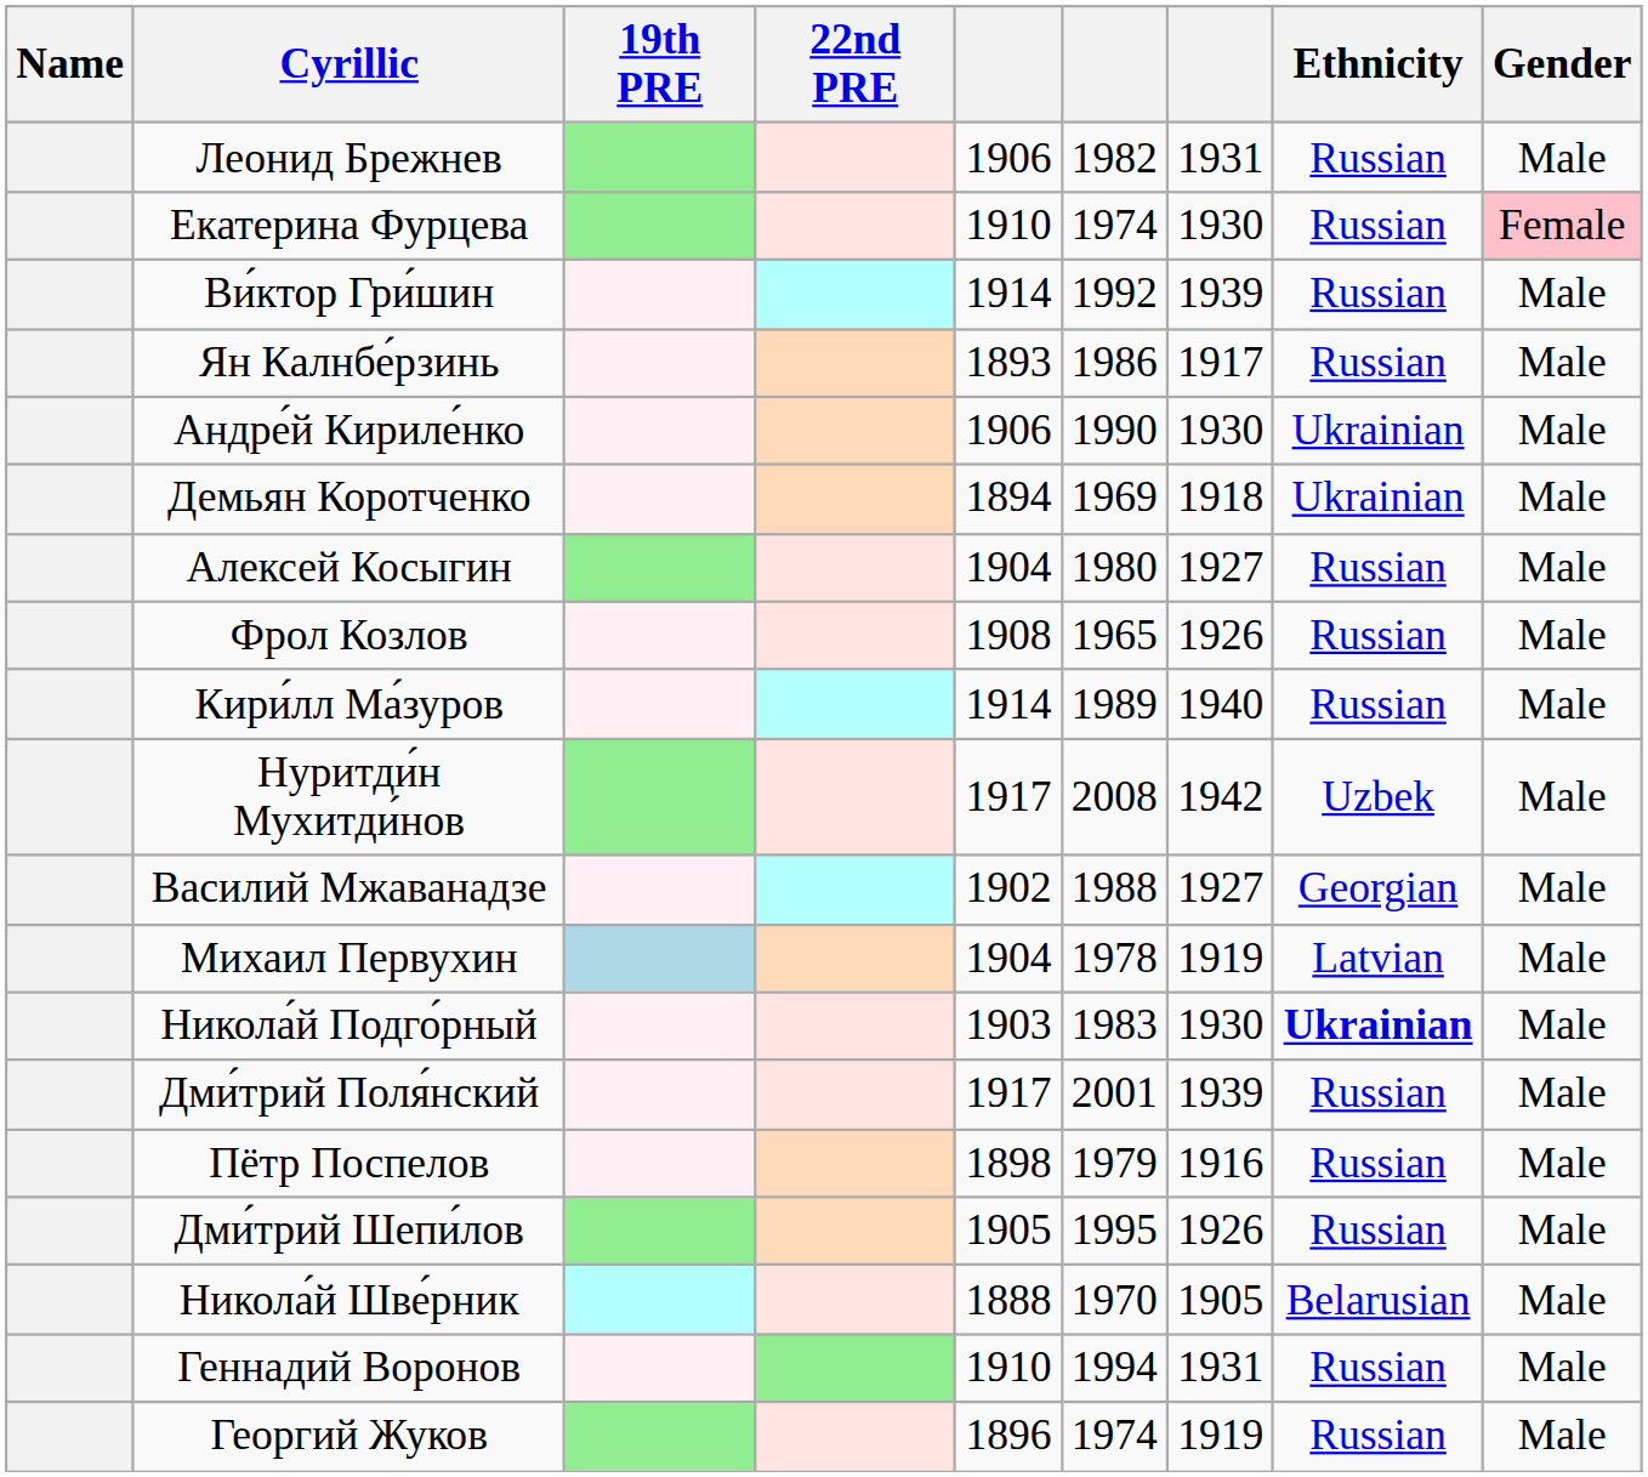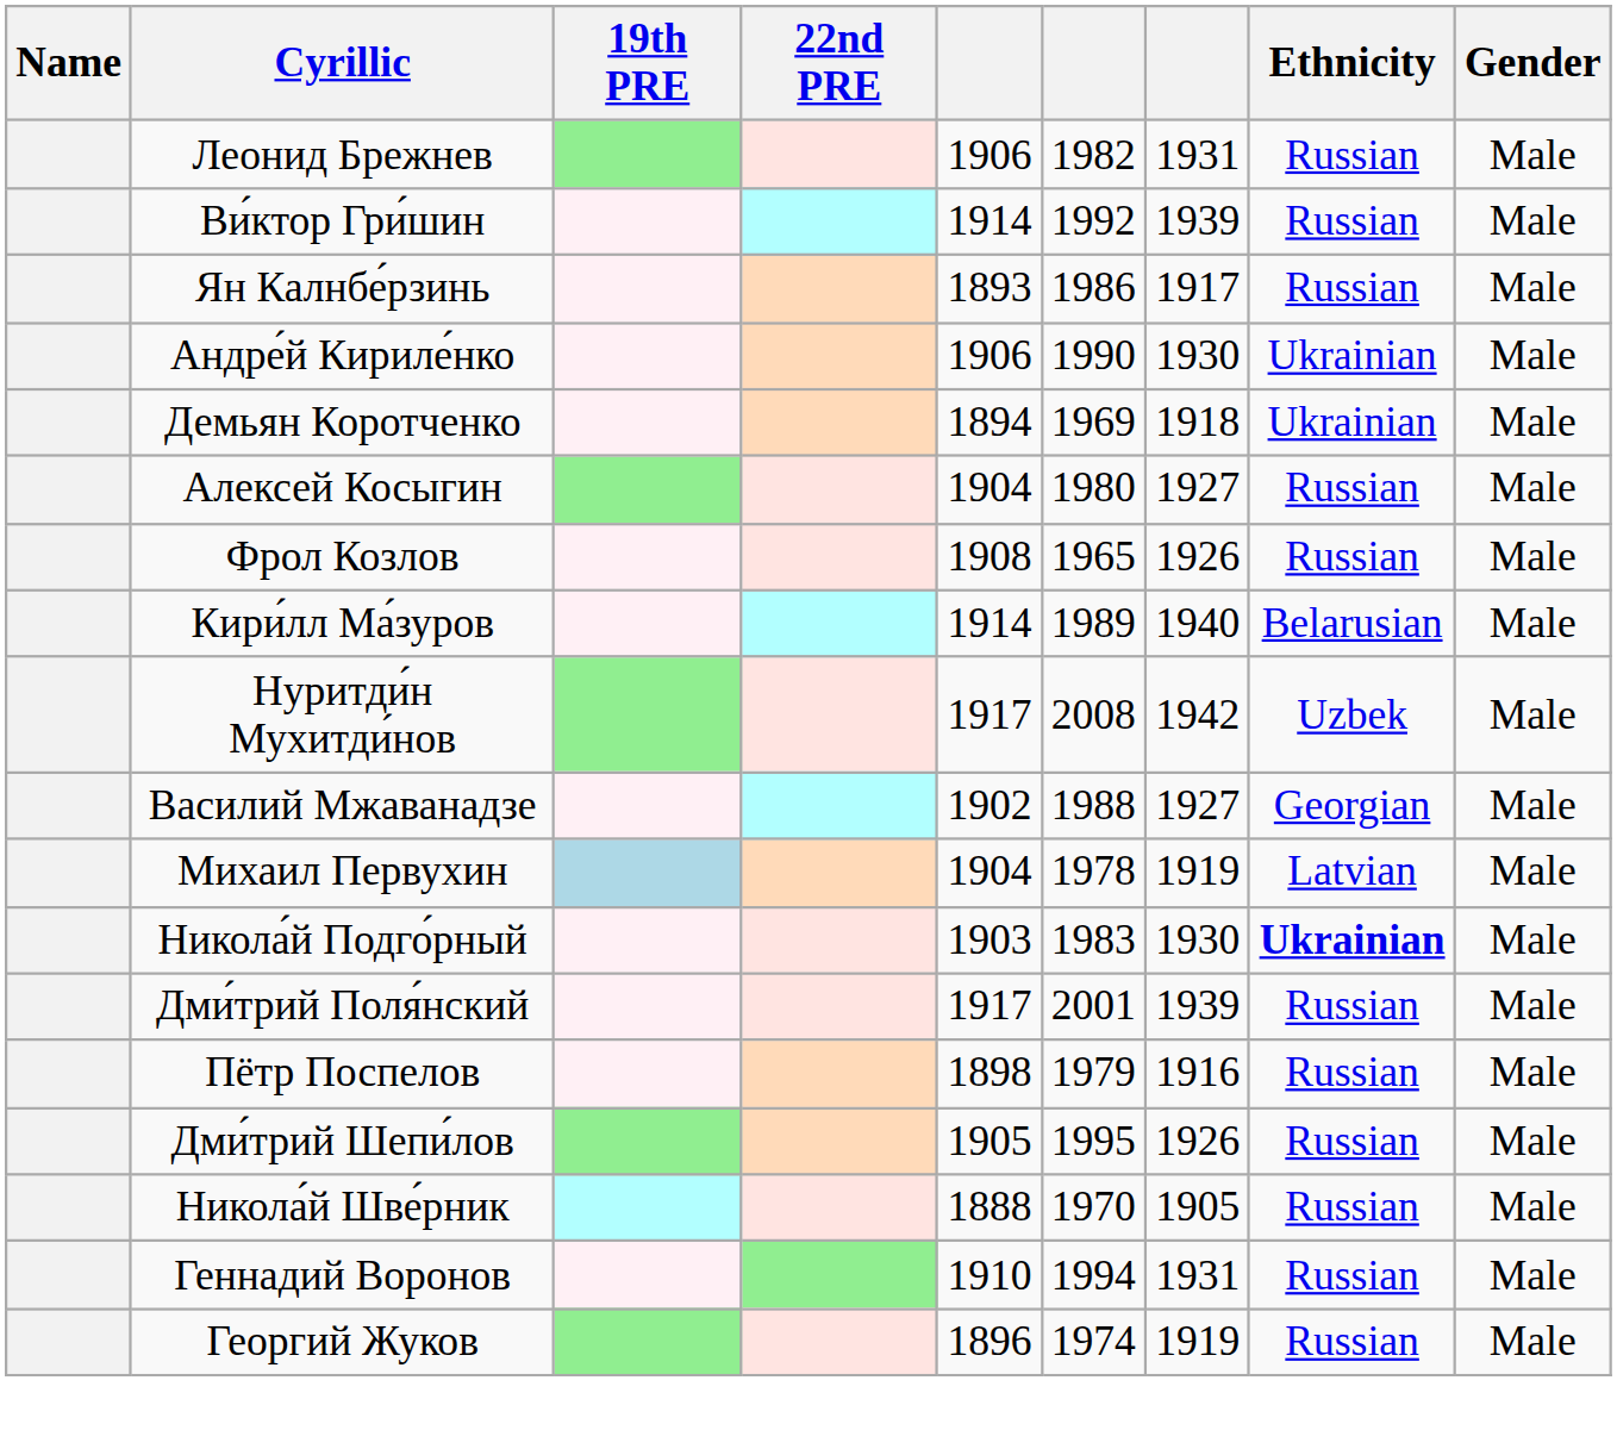- row: Екатерина Фурцева | 1910 | 1974 | 1930 | Russian | Female
Кири́лл Ма́зуров | Ethnicity: Russian -> Belarusian
Никола́й Шве́рник | Ethnicity: Belarusian -> Russian
